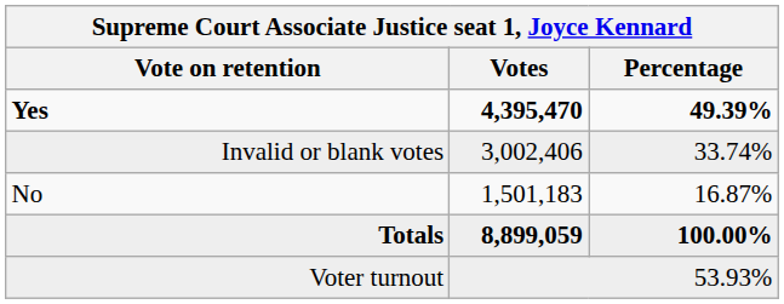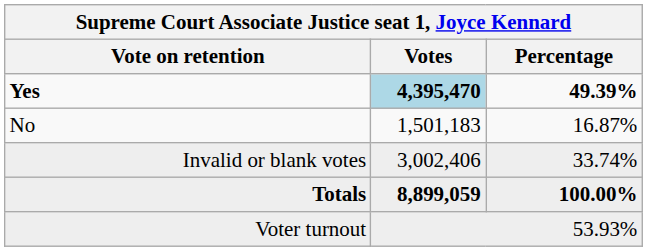Yes | Votes: no background -> lightblue background
rows swapped: No <-> Invalid or blank votes
